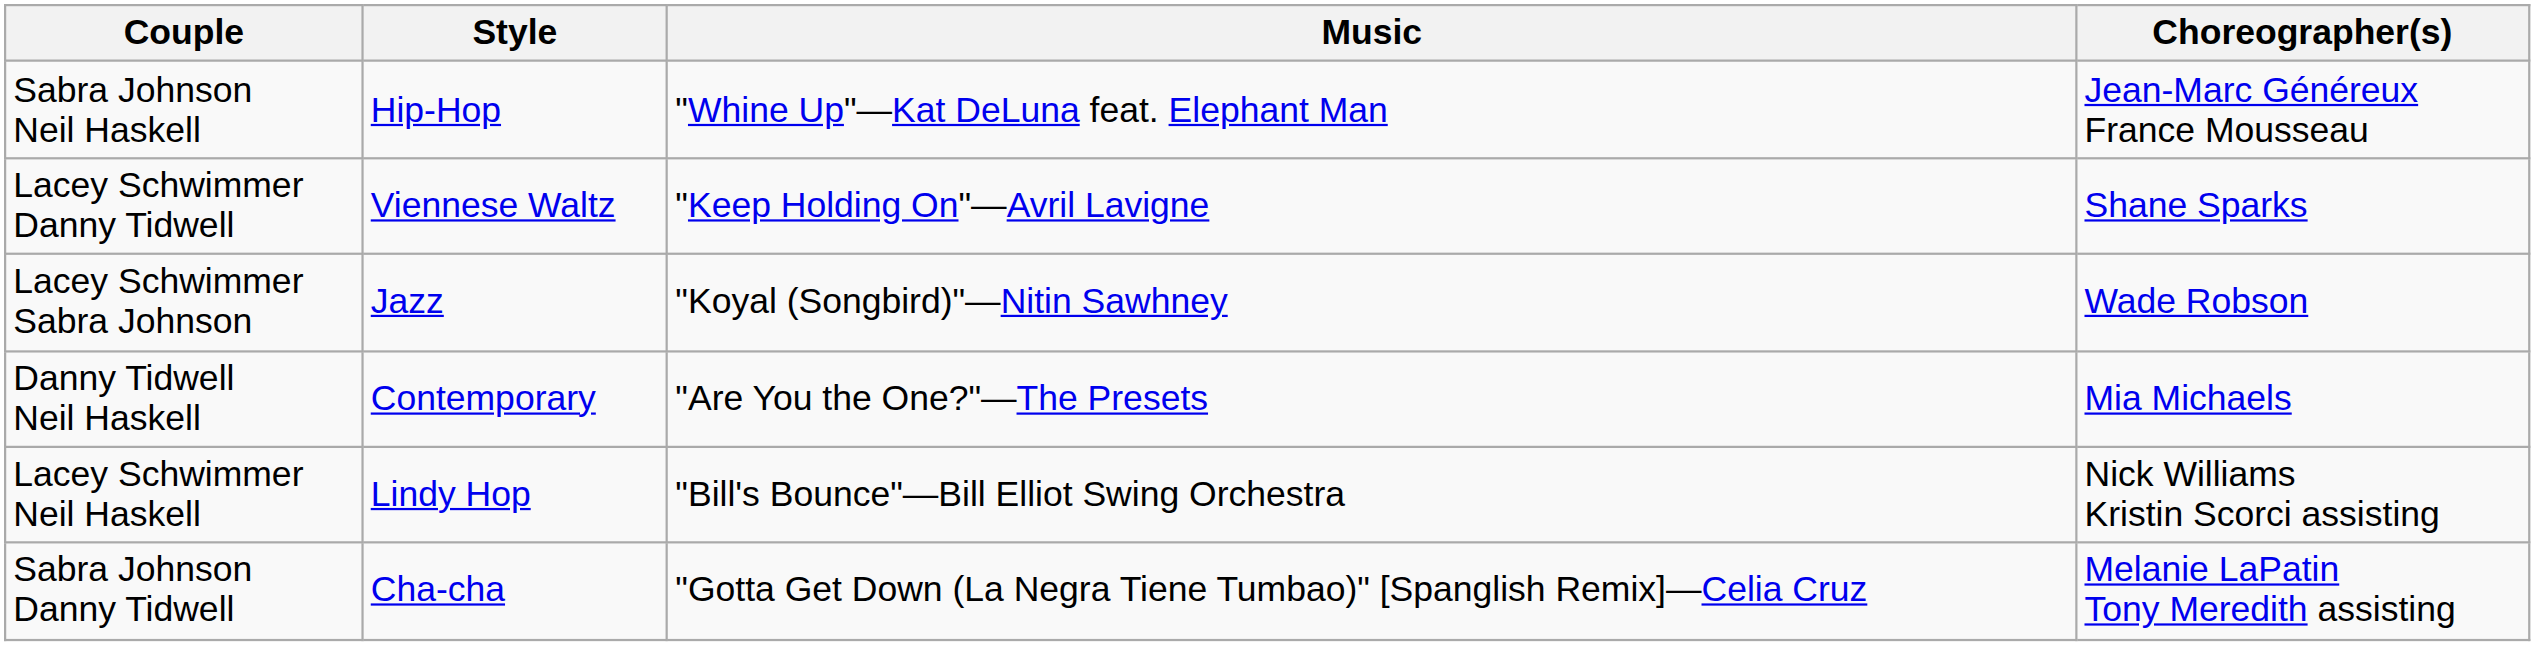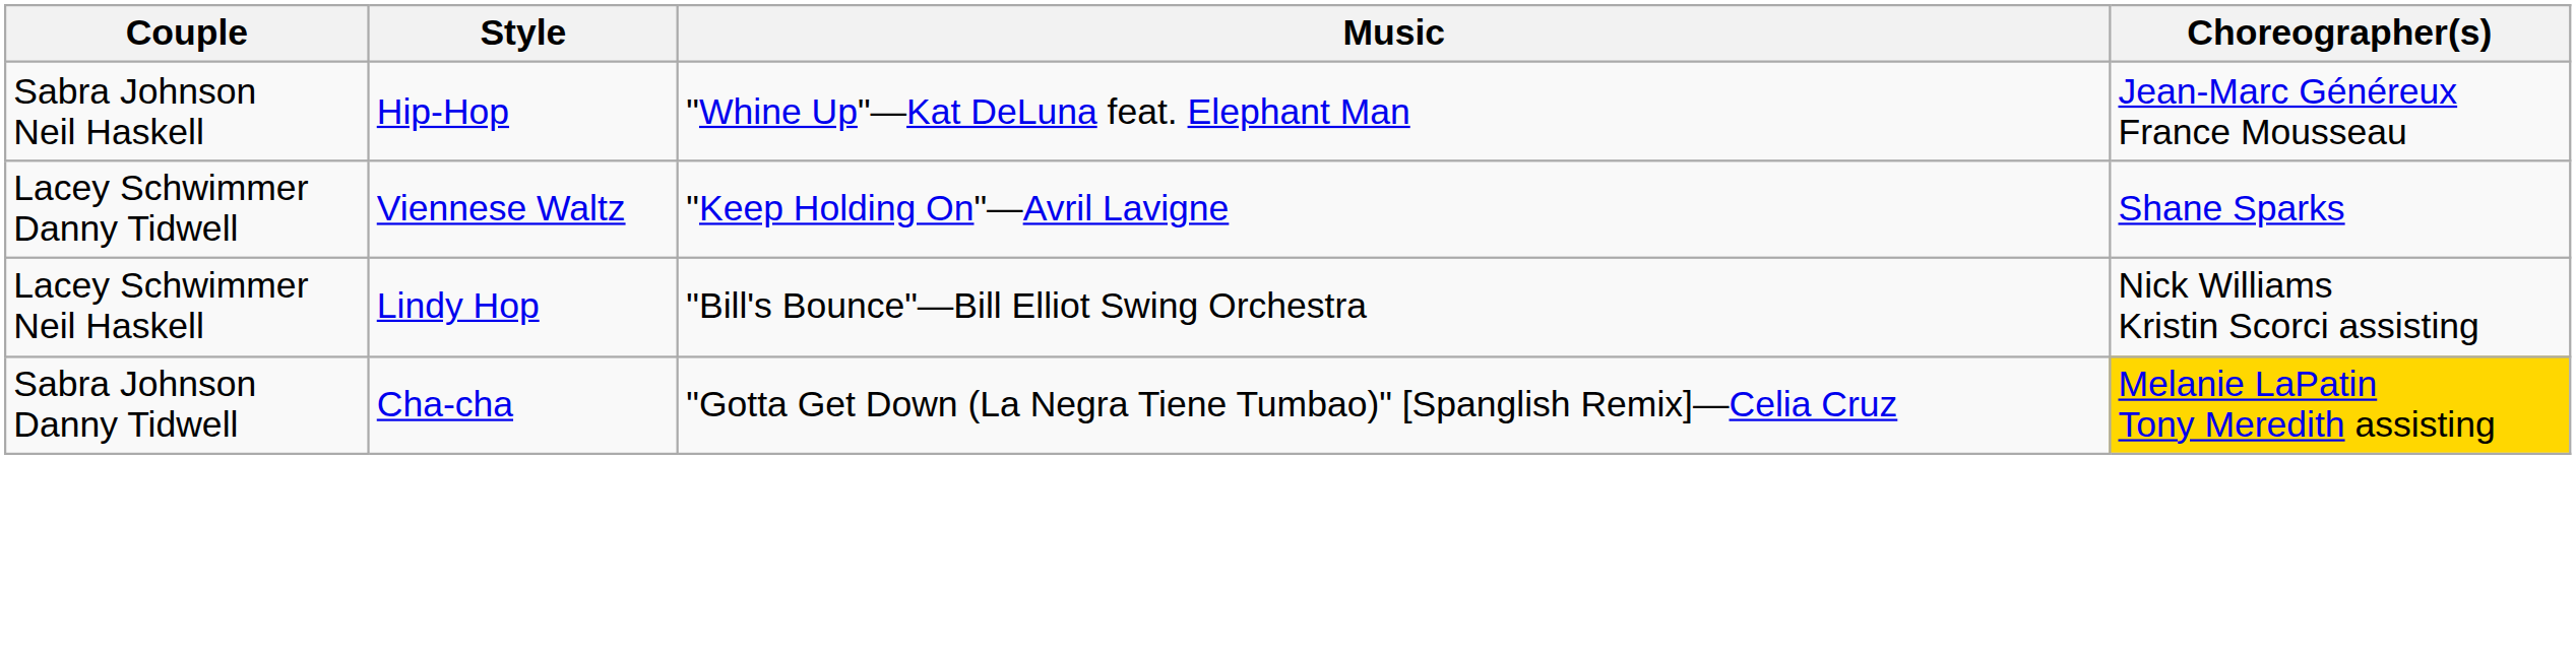- row: Lacey Schwimmer Sabra Johnson | Jazz | "Koyal (Songbird)"—Nitin Sawhney | Wade Robson
- row: Danny Tidwell Neil Haskell | Contemporary | "Are You the One?"—The Presets | Mia Michaels
Sabra Johnson Danny Tidwell | Choreographer(s): no background -> gold background
